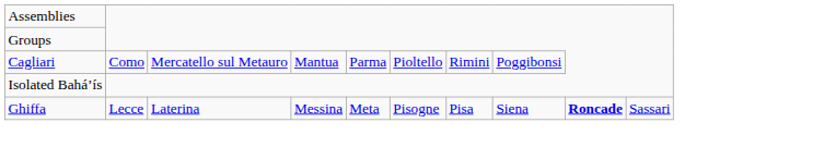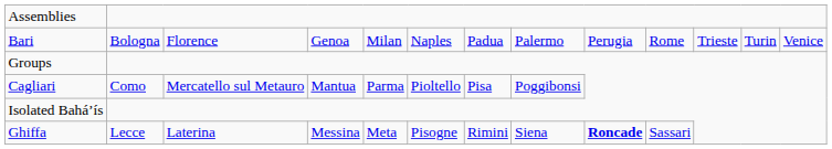+ row: Bari | Bologna | Florence | Genoa | Milan | Naples | Padua | Palermo | Perugia | Rome | Trieste | Turin | Venice
Cagliari | column 7: Rimini -> Pisa
Ghiffa | column 7: Pisa -> Rimini
